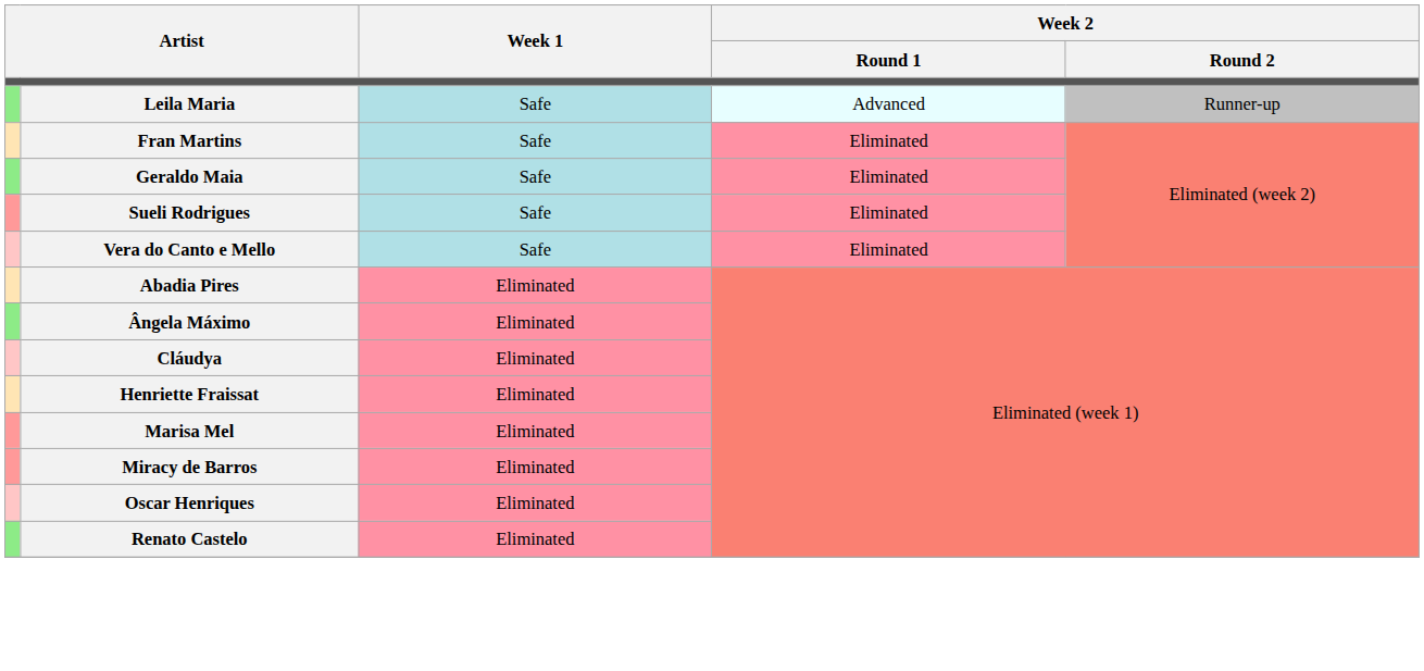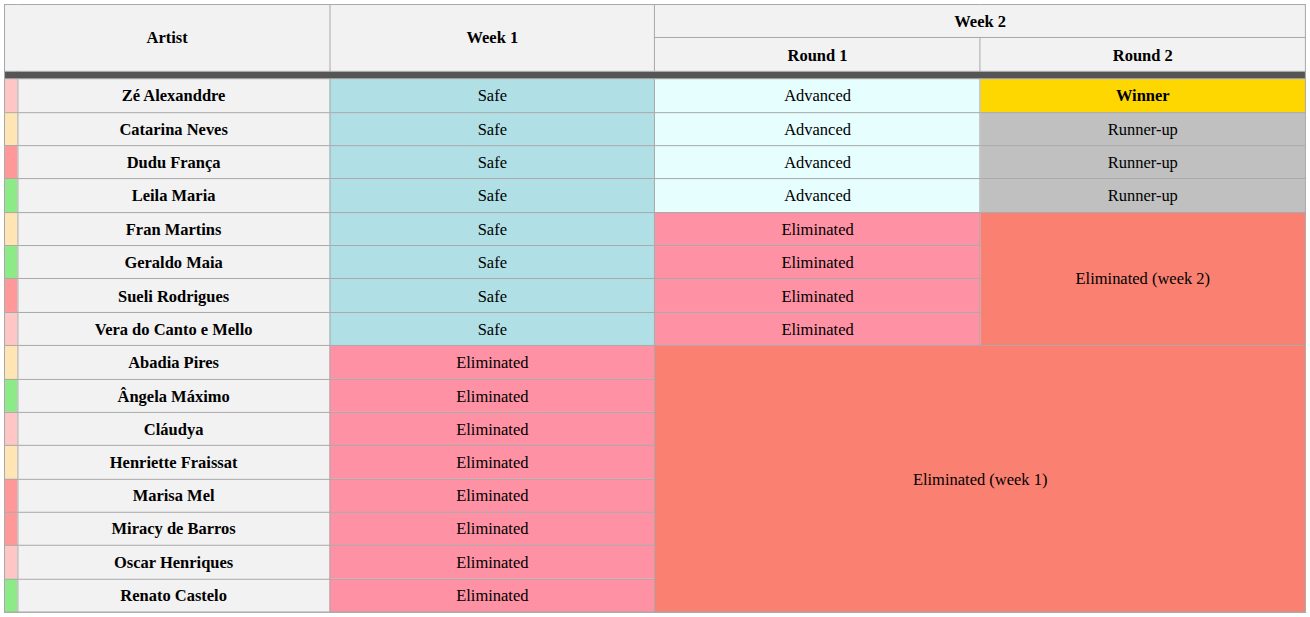+ row: Zé Alexanddre | Safe | Advanced | Winner
+ row: Catarina Neves | Safe | Advanced | Runner-up
+ row: Dudu França | Safe | Advanced | Runner-up
